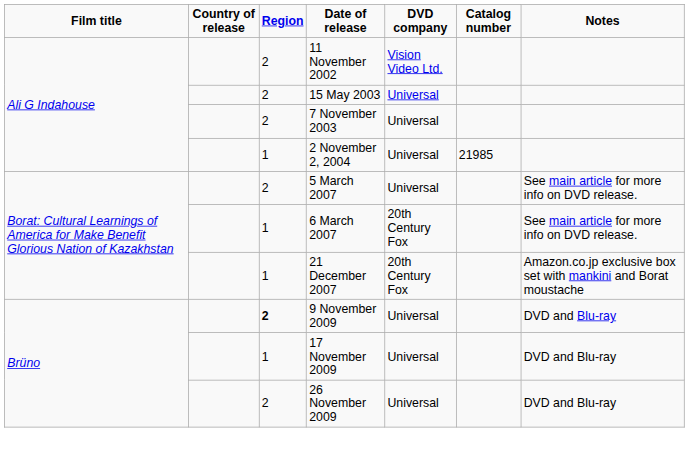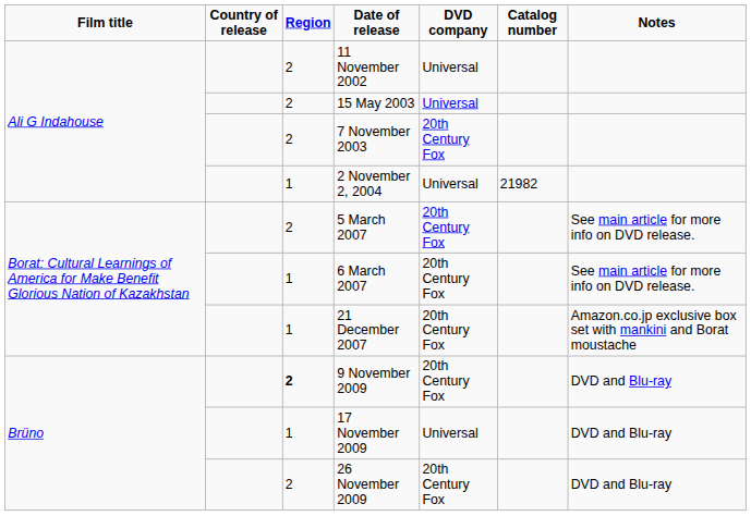11 November 2002 | DVD company: Vision Video Ltd. -> Universal
7 November 2003 | DVD company: Universal -> 20th Century Fox
2 November 2, 2004 | Catalog number: 21985 -> 21982
5 March 2007 | DVD company: Universal -> 20th Century Fox
9 November 2009 | DVD company: Universal -> 20th Century Fox
26 November 2009 | DVD company: Universal -> 20th Century Fox
